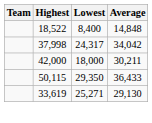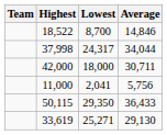18,522 | Lowest: 8,400 -> 8,700
18,522 | Average: 14,848 -> 14,846
37,998 | Average: 34,042 -> 34,044
42,000 | Average: 30,211 -> 30,711
+ row: 11,000 | 2,041 | 5,756
